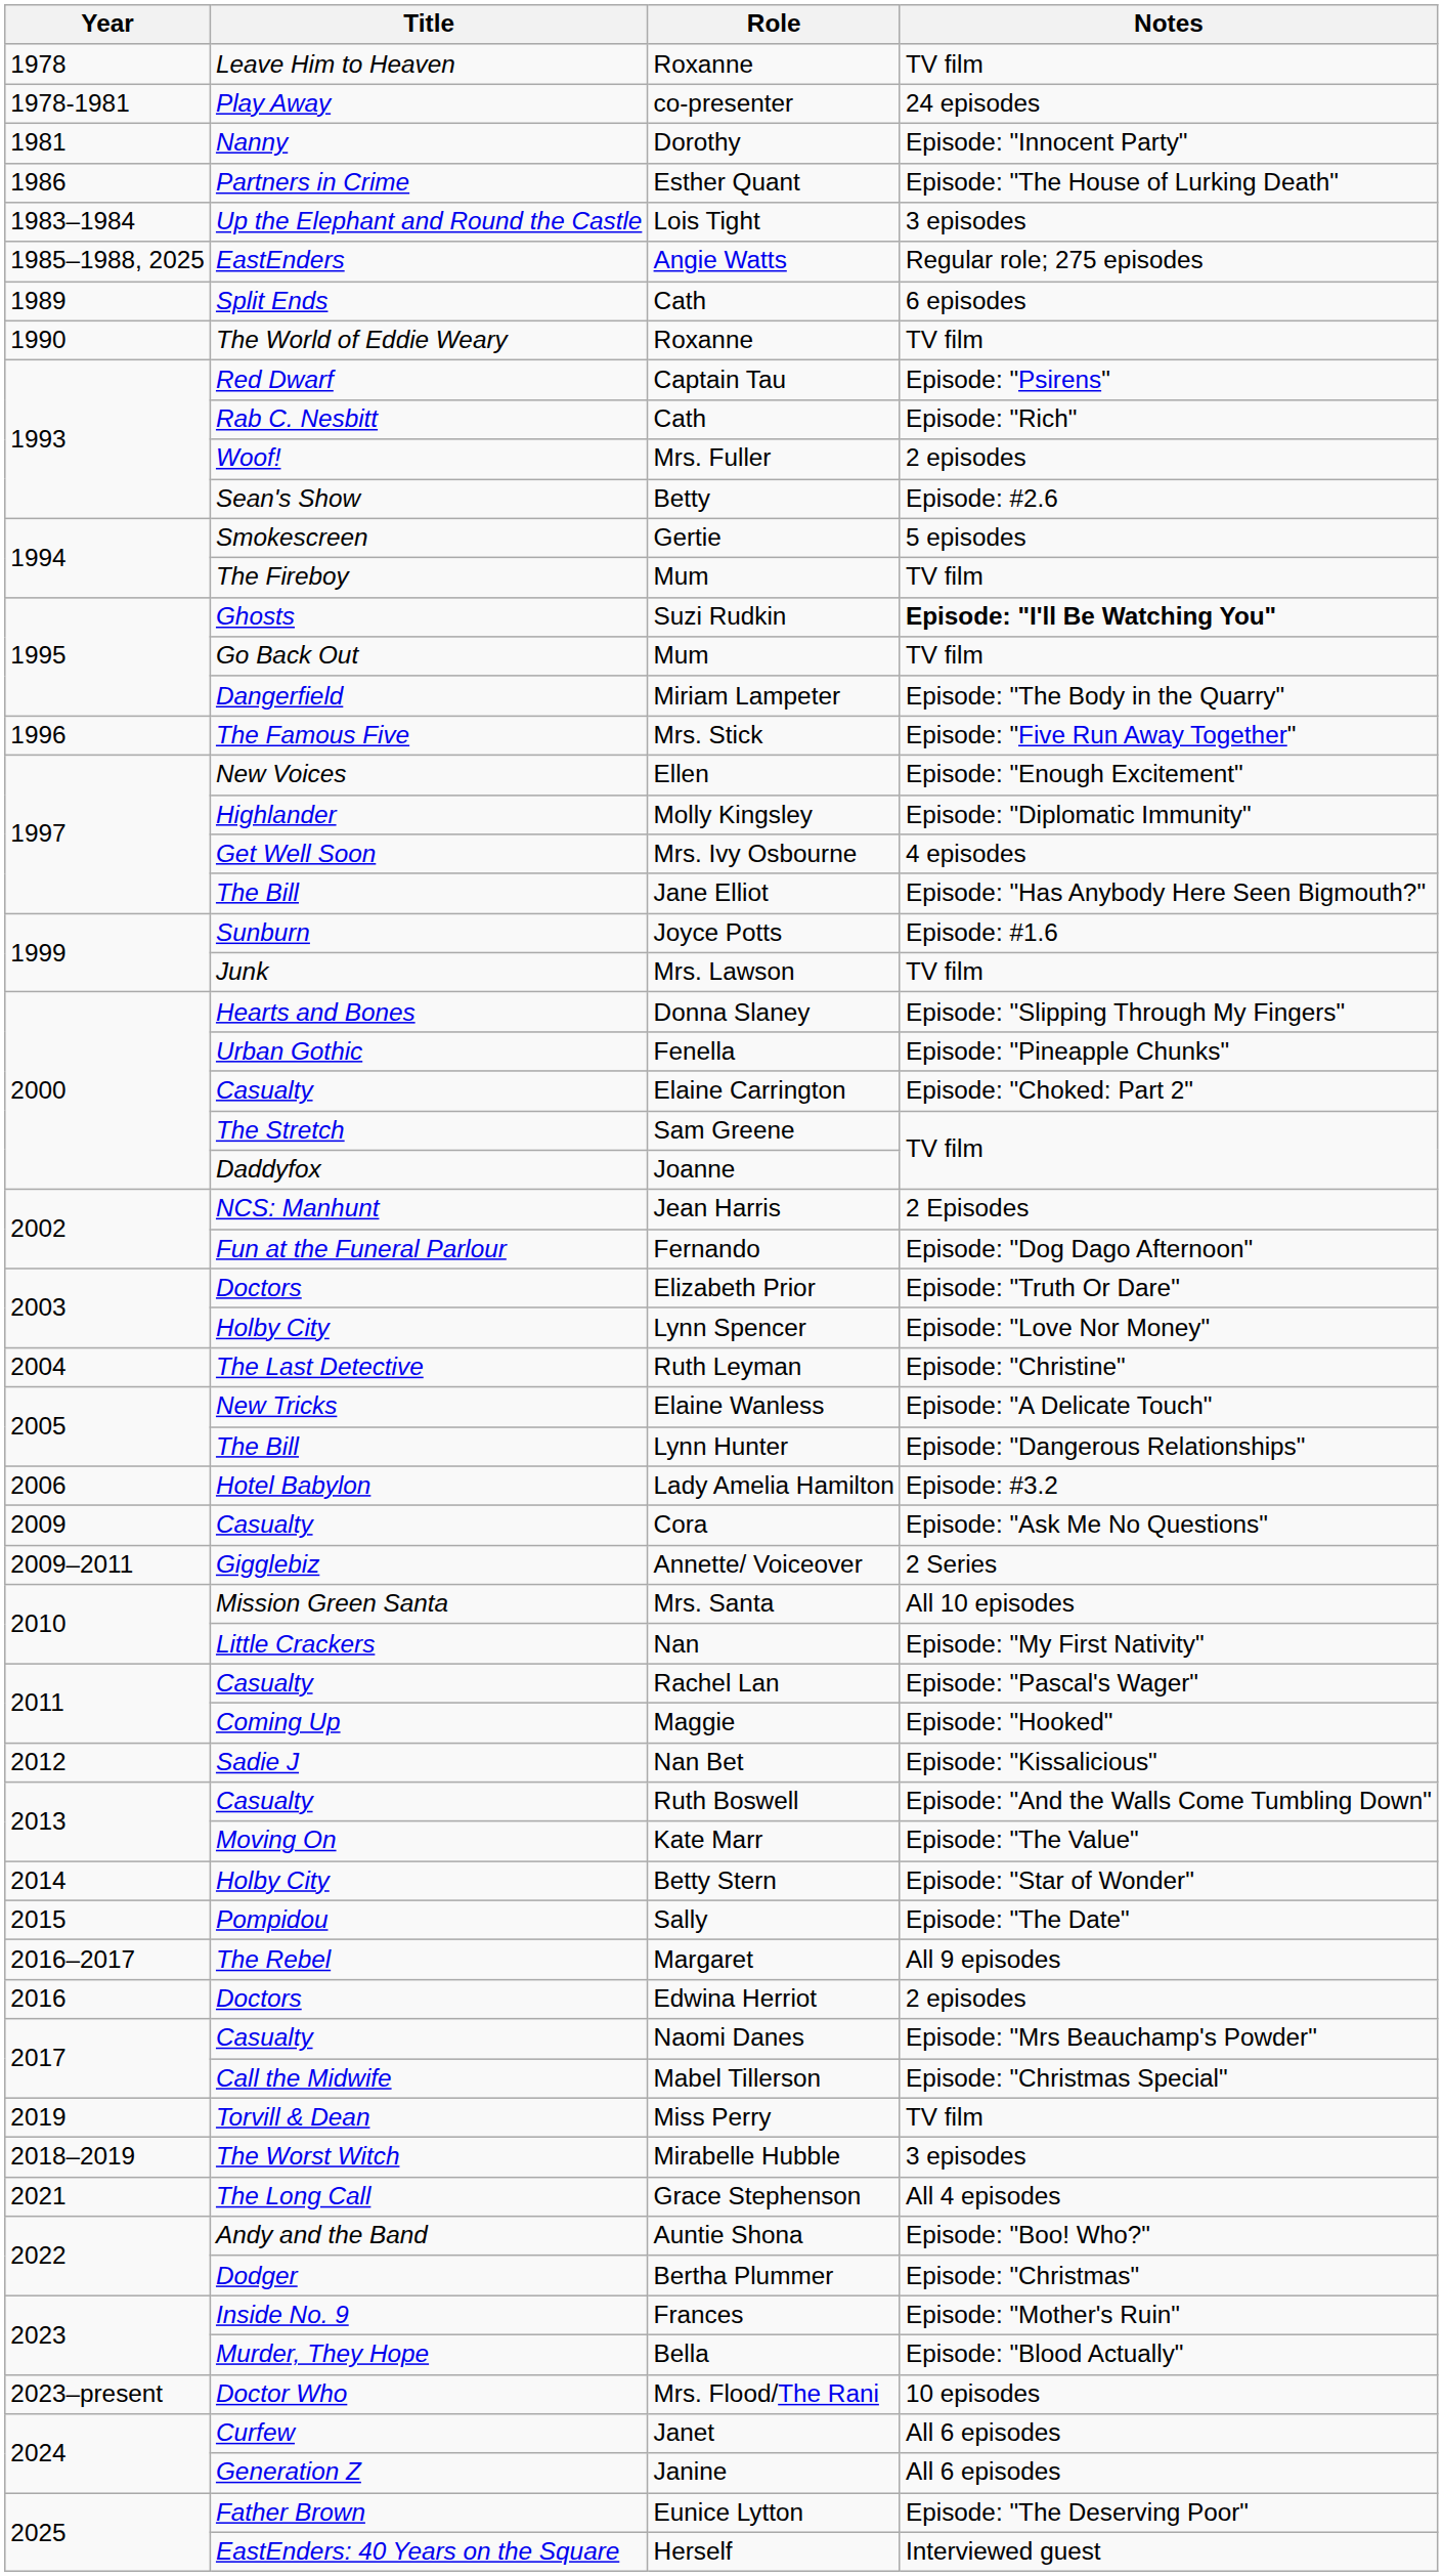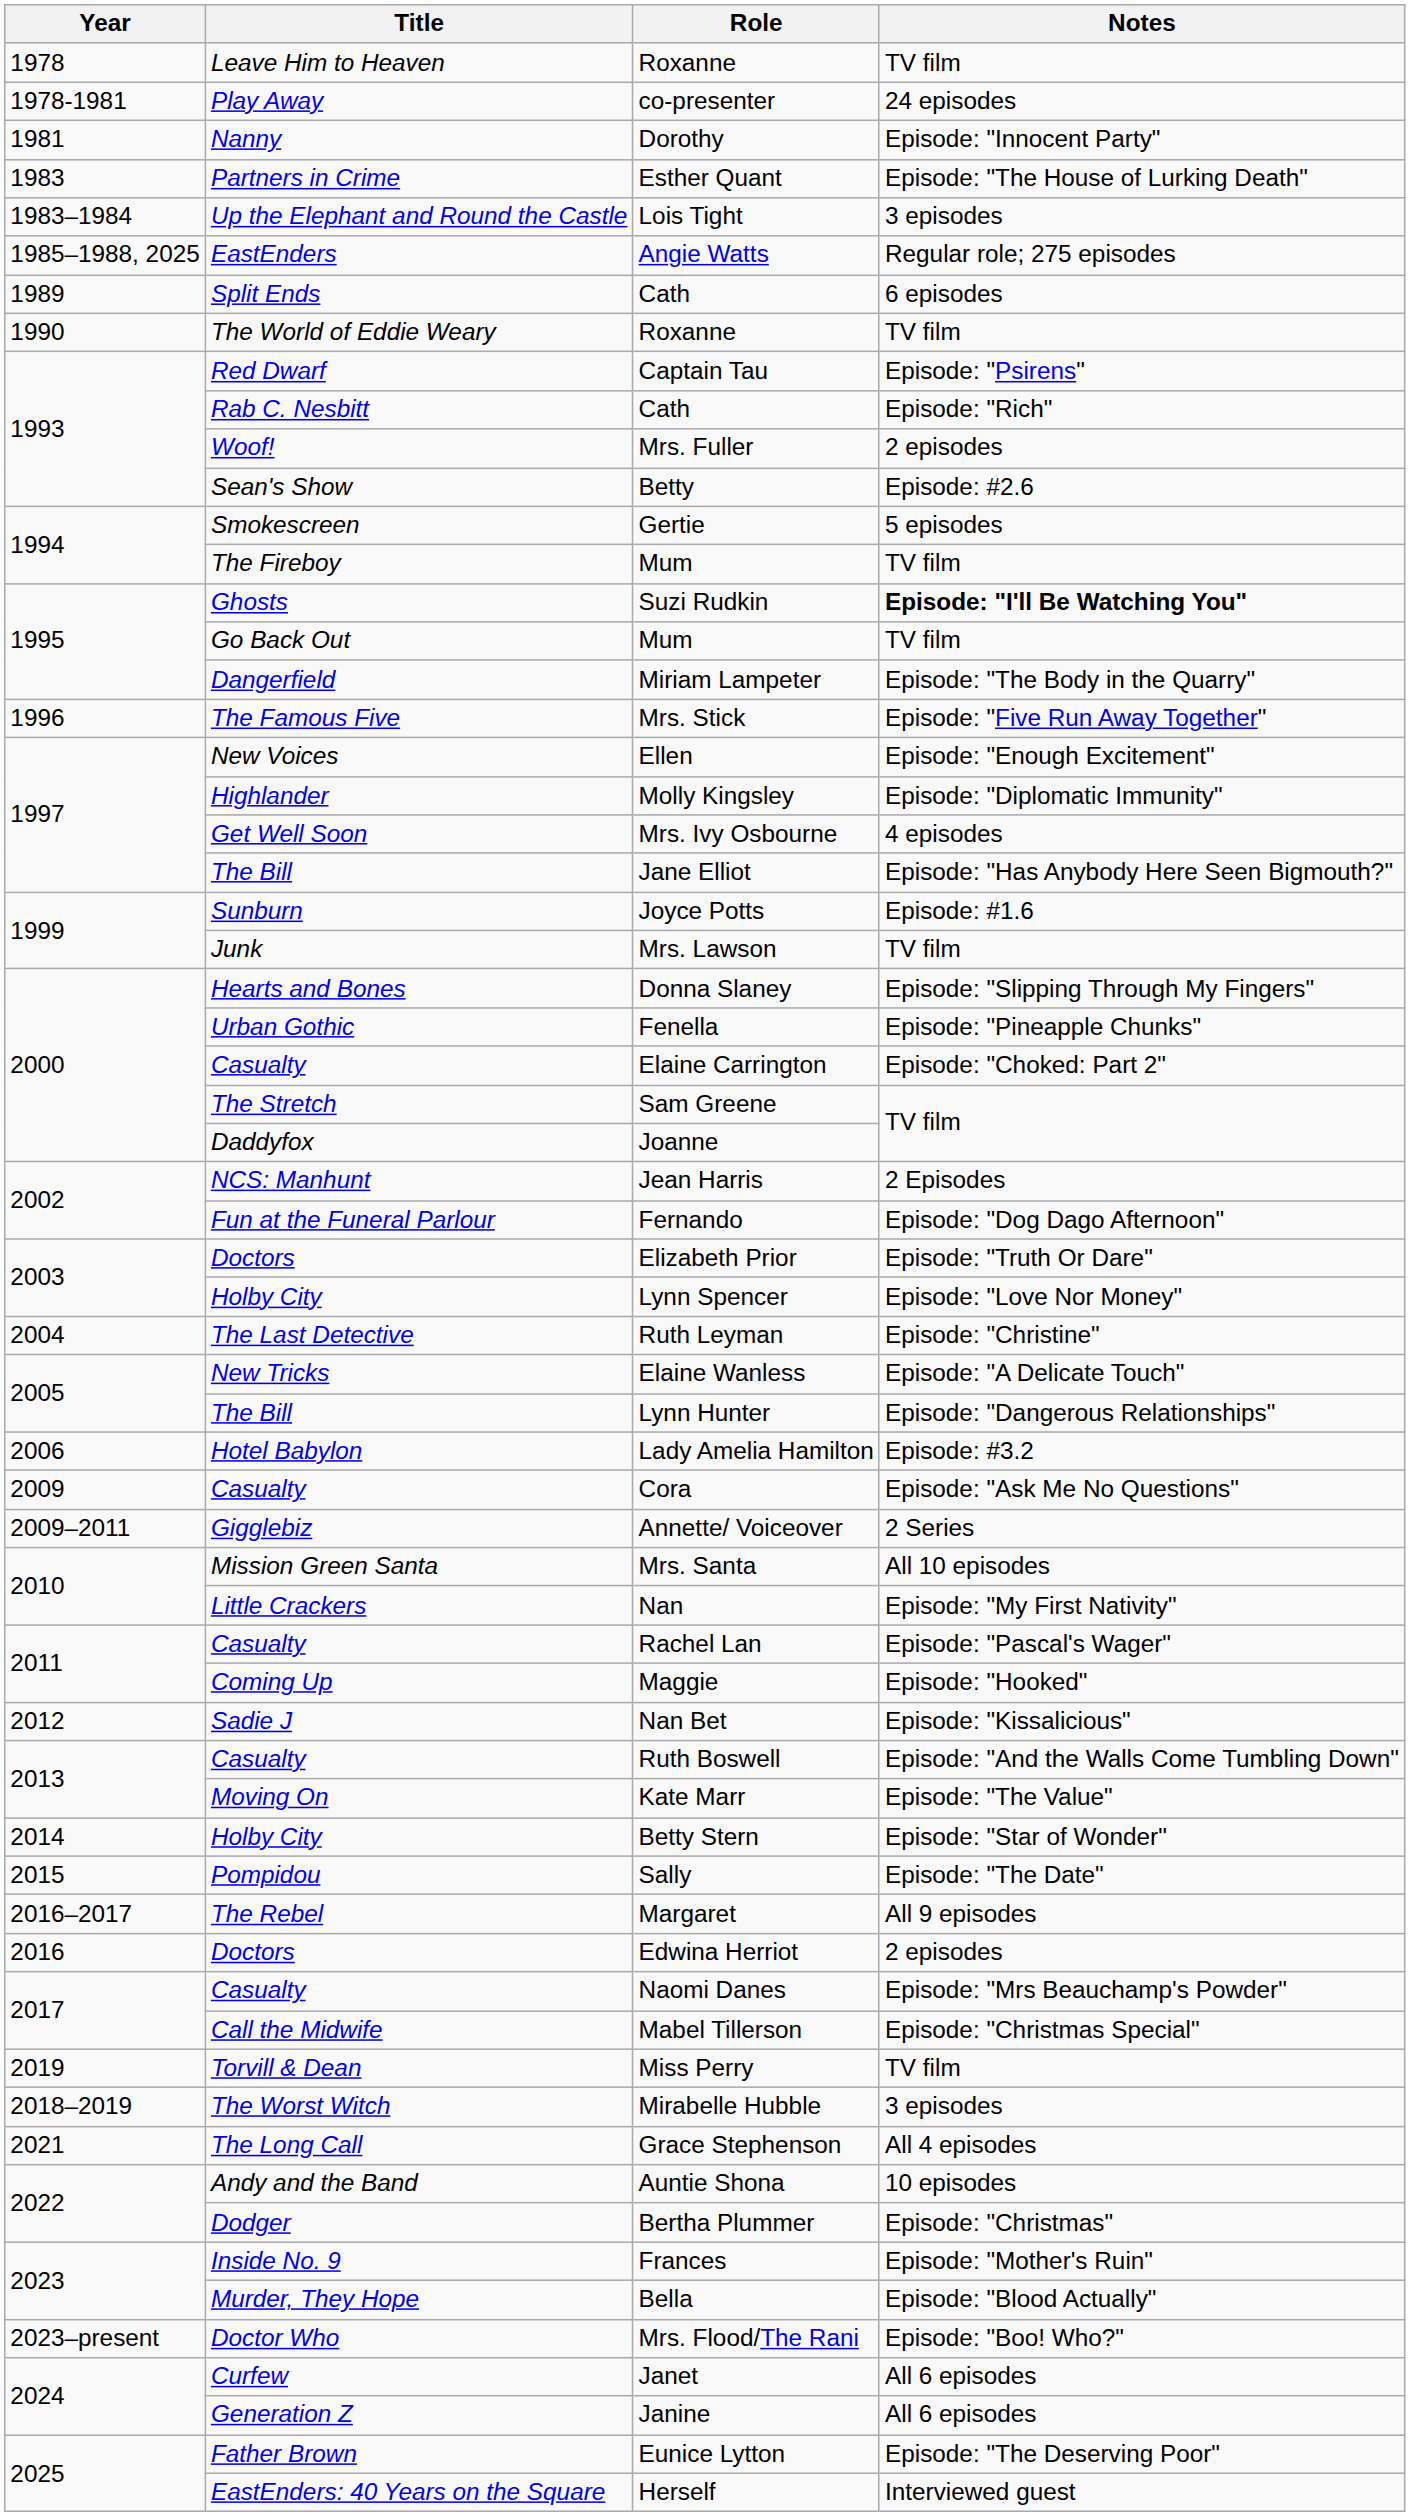Esther Quant | Year: 1986 -> 1983
Auntie Shona | Notes: Episode: "Boo! Who?" -> 10 episodes
Mrs. Flood/The Rani | Notes: 10 episodes -> Episode: "Boo! Who?"
